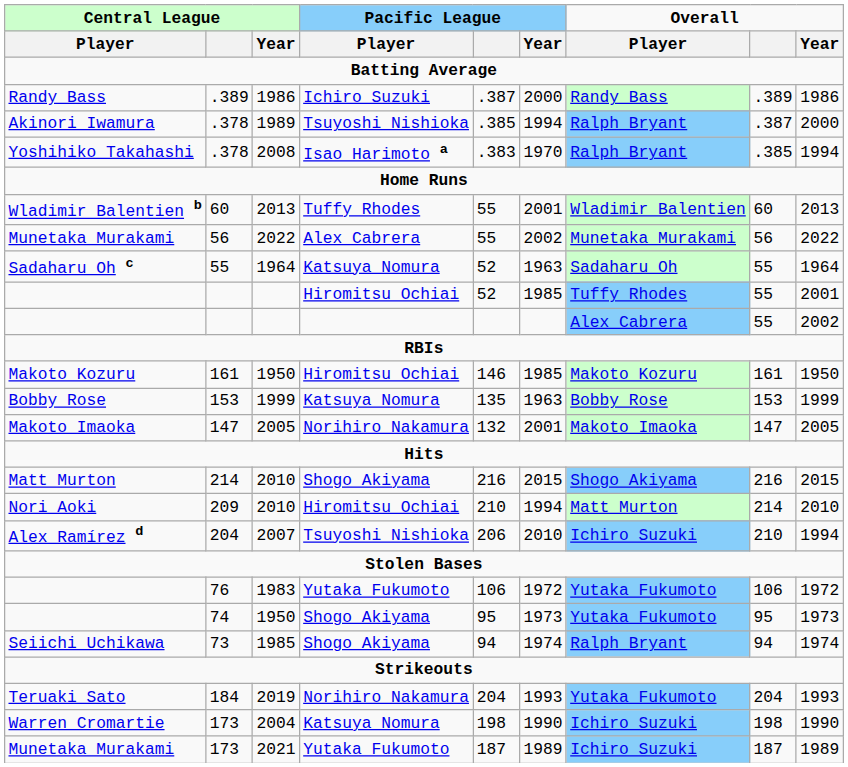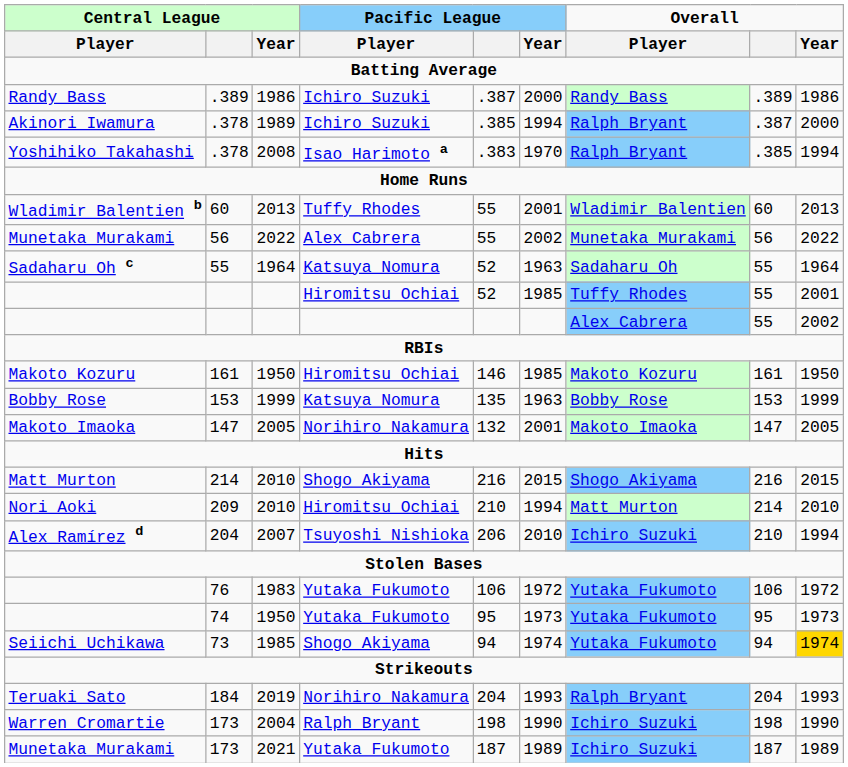.378 / 1989 | Pacific League / Player: Tsuyoshi Nishioka -> Ichiro Suzuki
74 | Pacific League / Player: Shogo Akiyama -> Yutaka Fukumoto
73 | Overall / Player: Ralph Bryant -> Yutaka Fukumoto
73 | Overall / Year: no background -> gold background
184 | Overall / Player: Yutaka Fukumoto -> Ralph Bryant
173 / 2004 | Pacific League / Player: Katsuya Nomura -> Ralph Bryant
